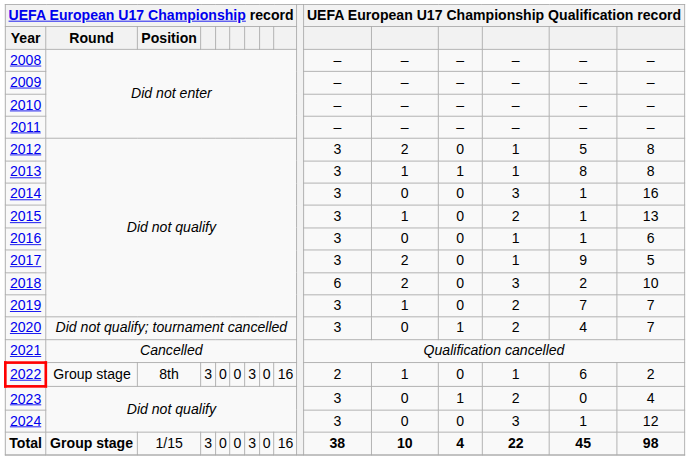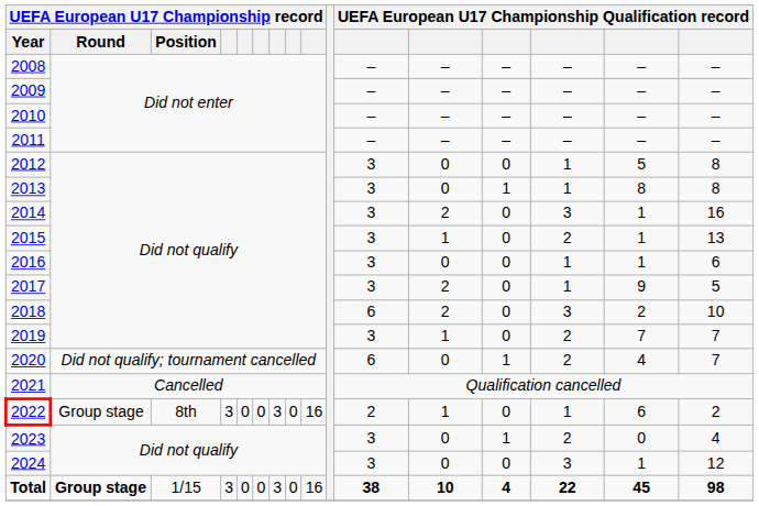2012 | column 12: 2 -> 0
2013 | column 12: 1 -> 0
2014 | column 12: 0 -> 2
2020 | column 11: 3 -> 6
